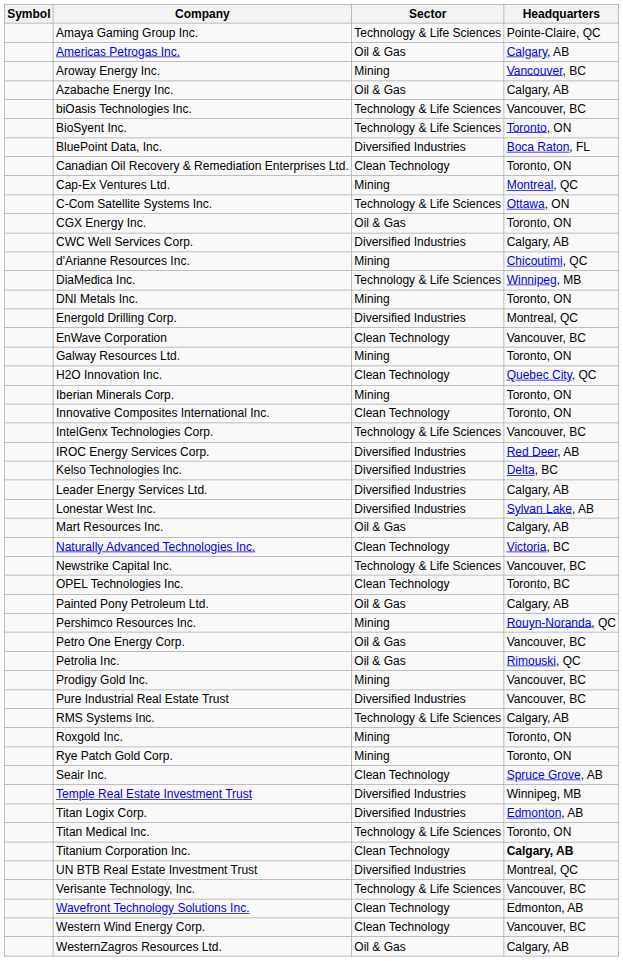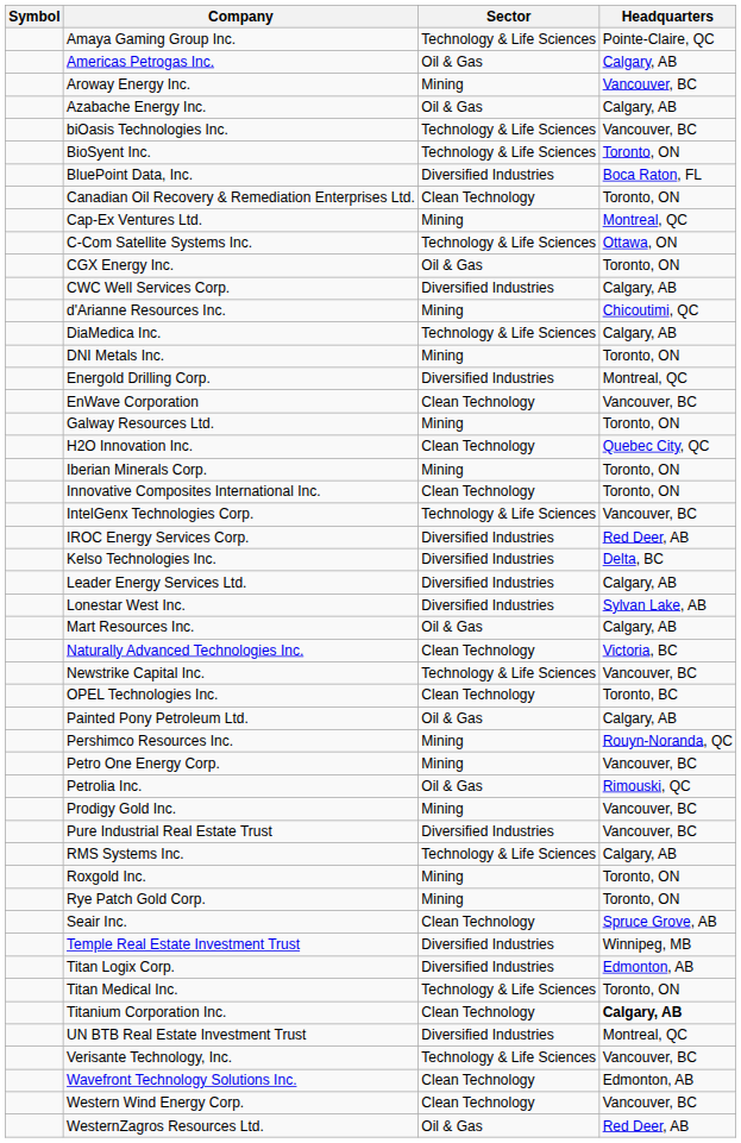DiaMedica Inc. | Headquarters: Winnipeg, MB -> Calgary, AB
Petro One Energy Corp. | Sector: Oil & Gas -> Mining
WesternZagros Resources Ltd. | Headquarters: Calgary, AB -> Red Deer, AB
